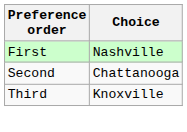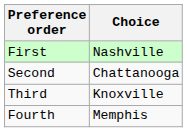+ row: Fourth | Memphis
